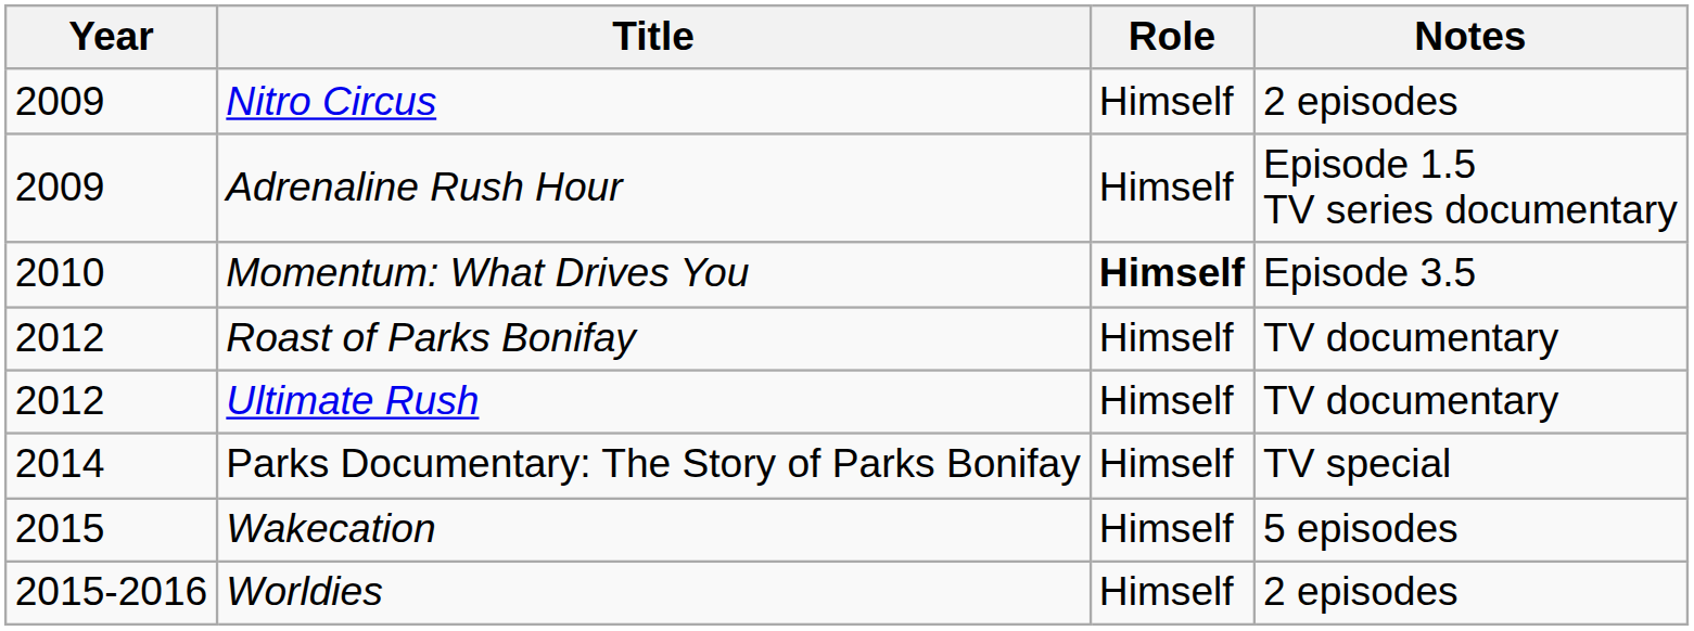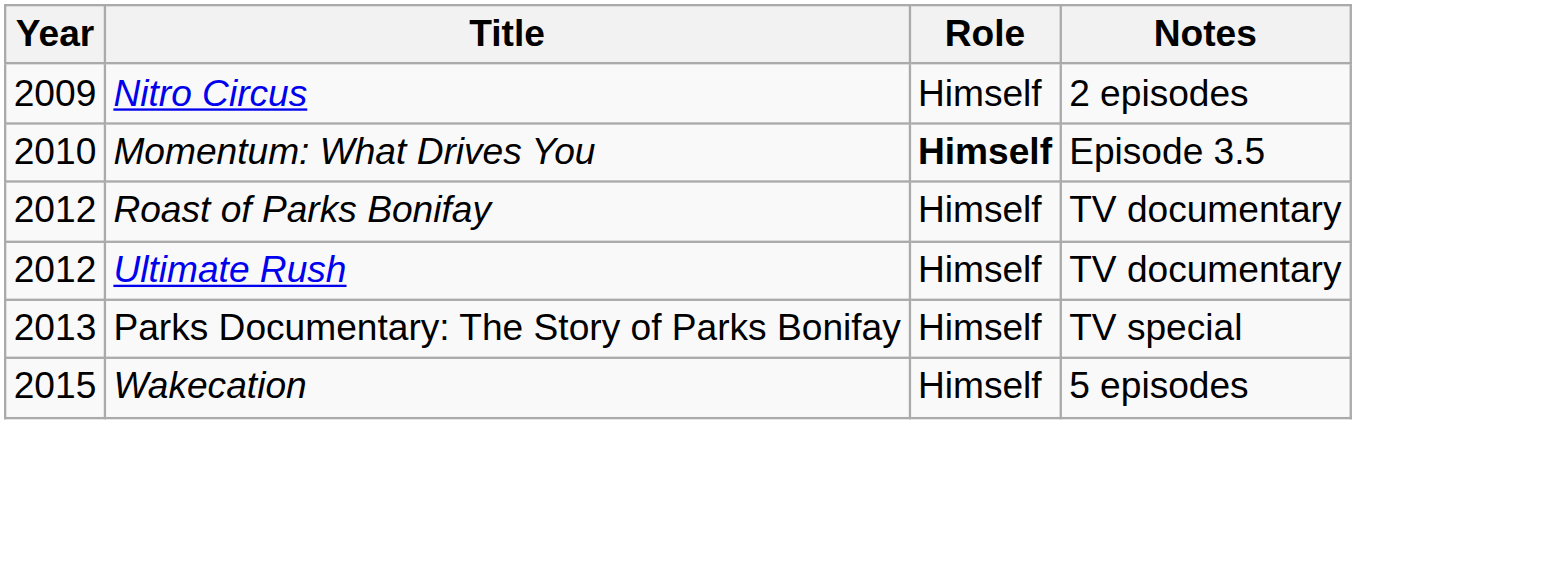- row: 2009 | Adrenaline Rush Hour | Himself | Episode 1.5 TV series documentary
Parks Documentary: The Story of Parks Bonifay | Year: 2014 -> 2013
- row: 2015-2016 | Worldies | Himself | 2 episodes
